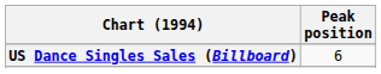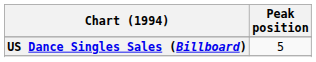US Dance Singles Sales (Billboard) | Peak position: 6 -> 5
